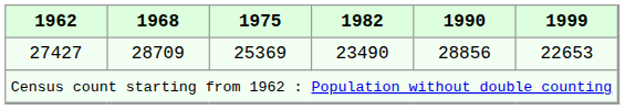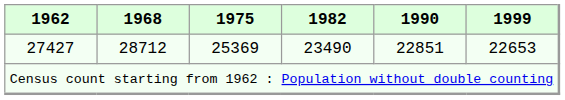27427 | 1968: 28709 -> 28712
27427 | 1990: 28856 -> 22851
